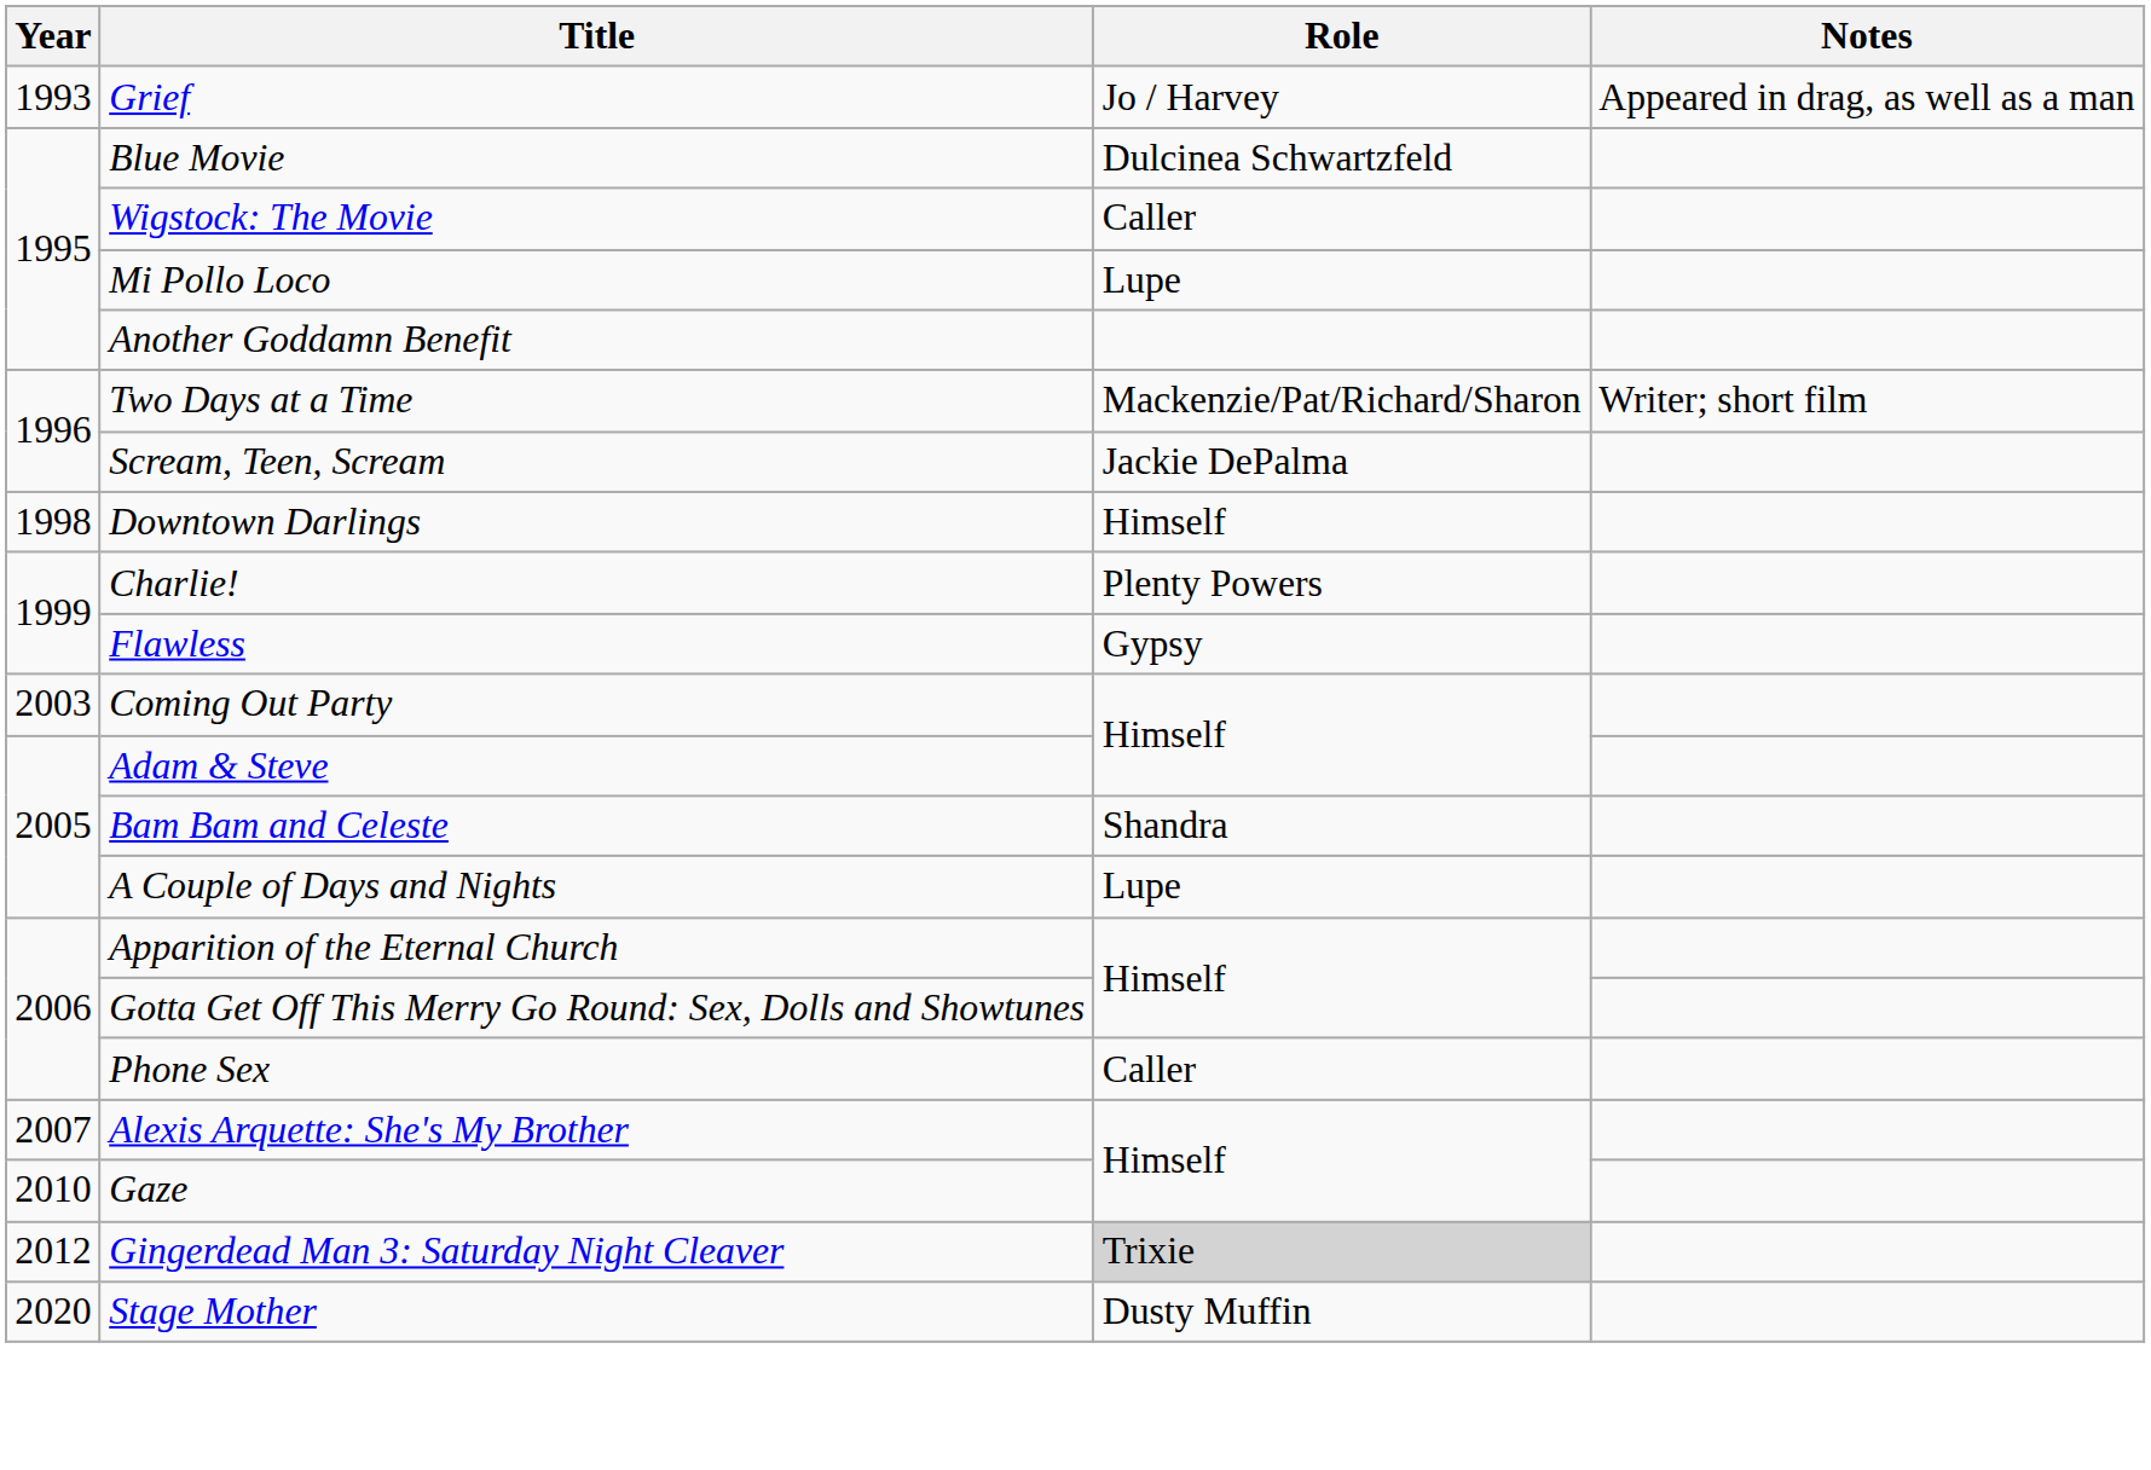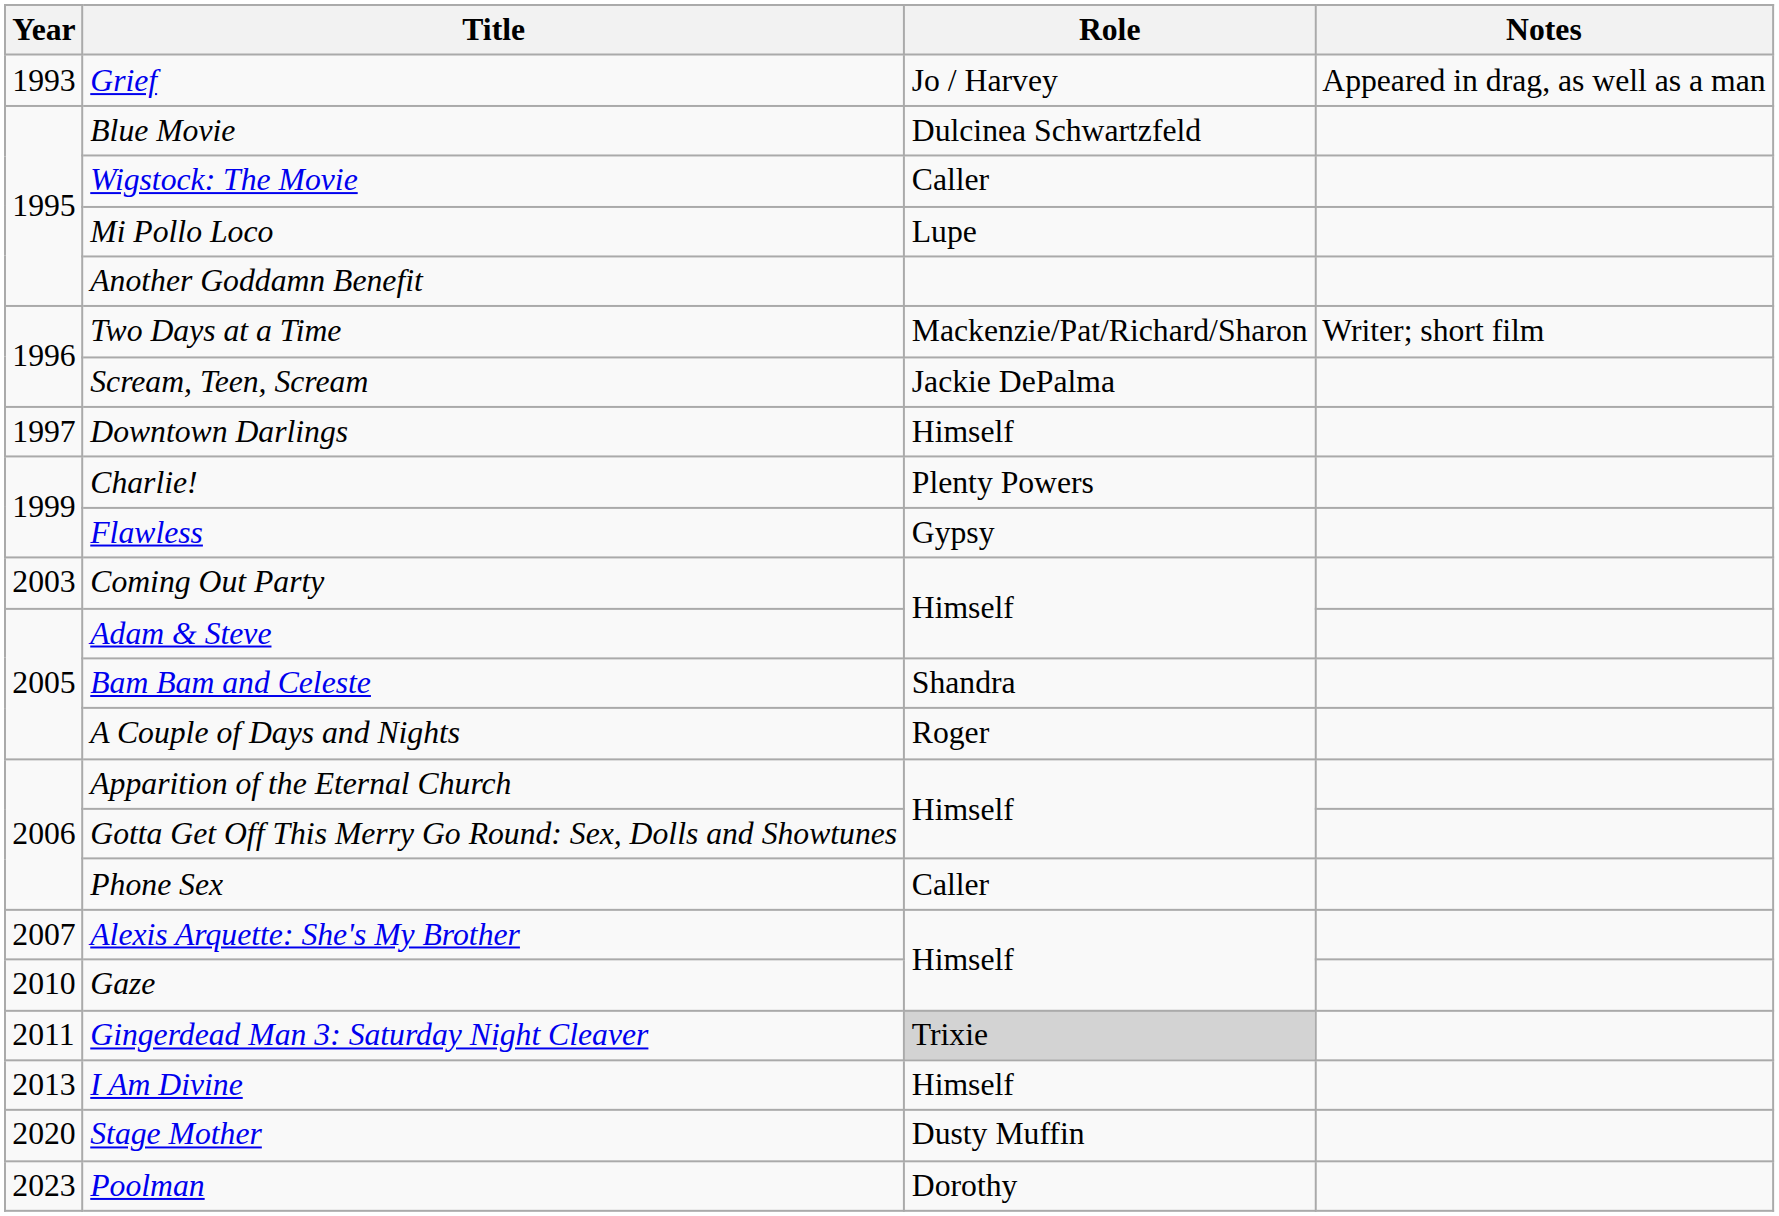Downtown Darlings | Year: 1998 -> 1997
A Couple of Days and Nights | Role: Lupe -> Roger
Gingerdead Man 3: Saturday Night Cleaver | Year: 2012 -> 2011
+ row: 2013 | I Am Divine | Himself
+ row: 2023 | Poolman | Dorothy
